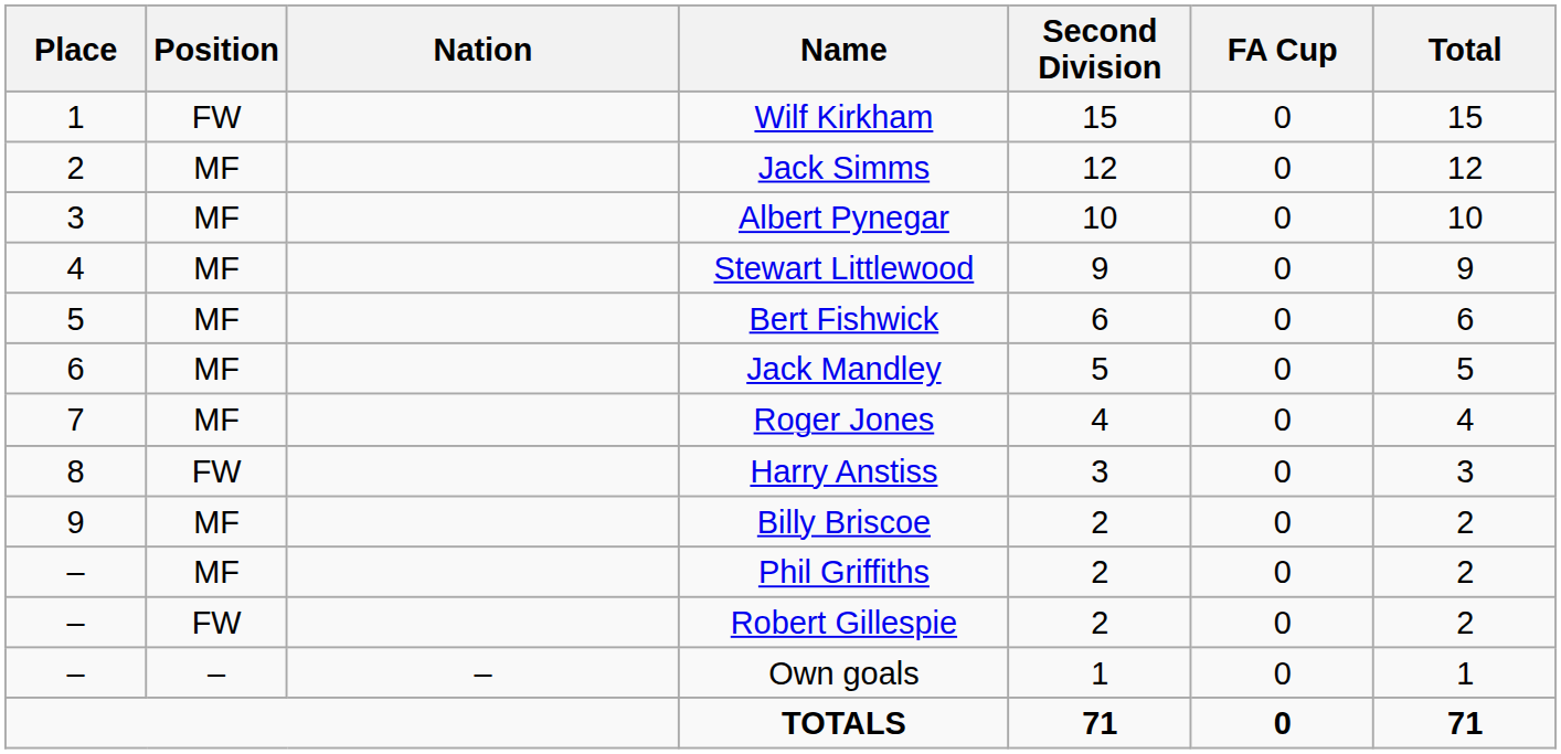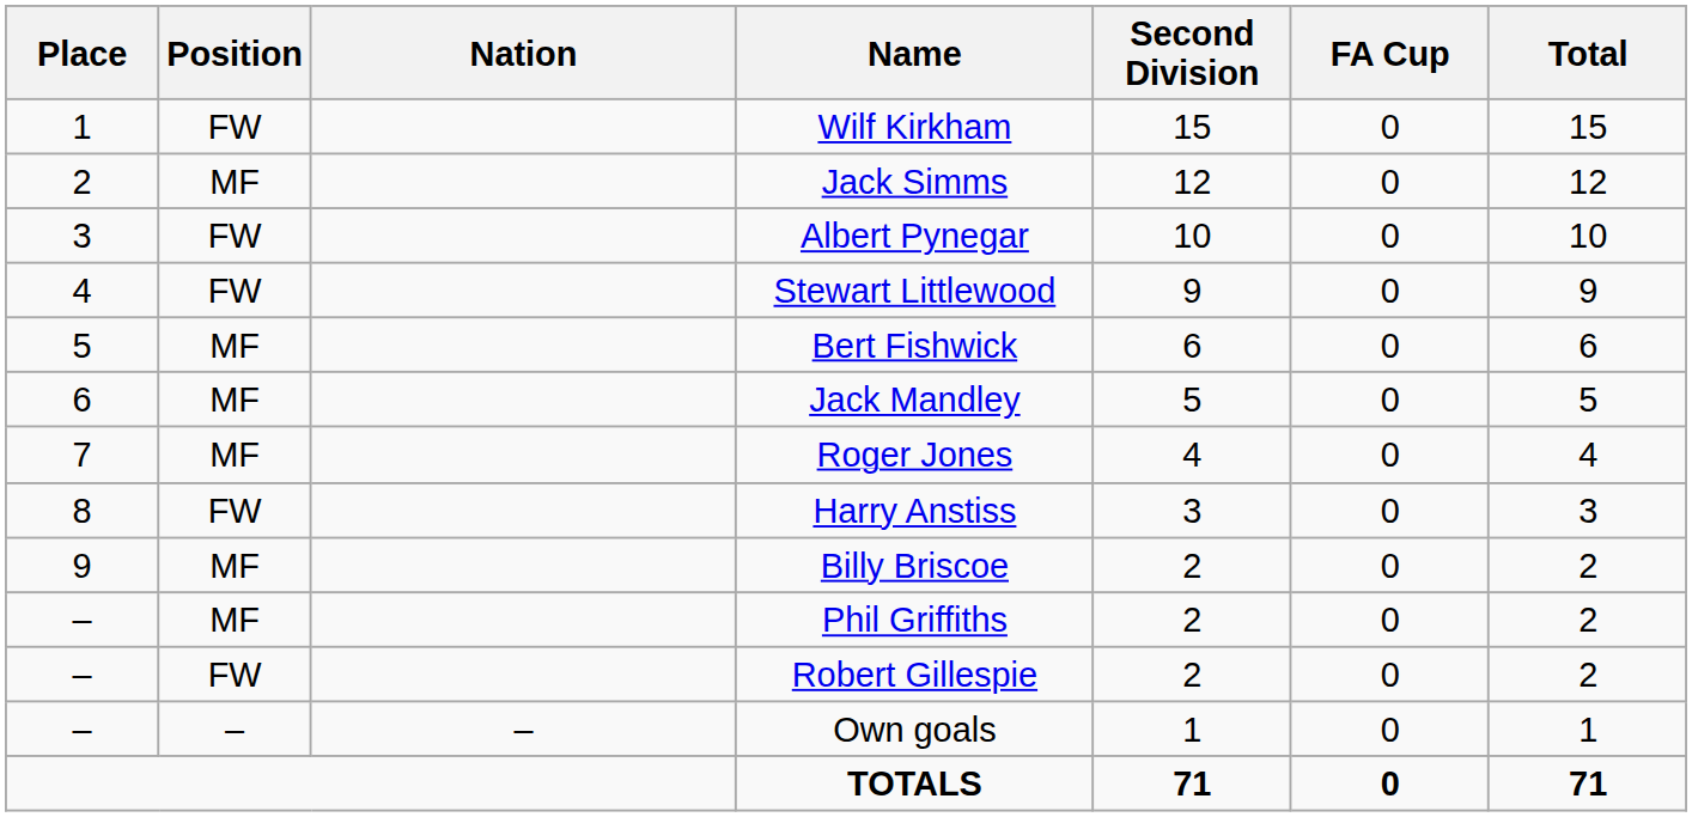Albert Pynegar | Position: MF -> FW
Stewart Littlewood | Position: MF -> FW
